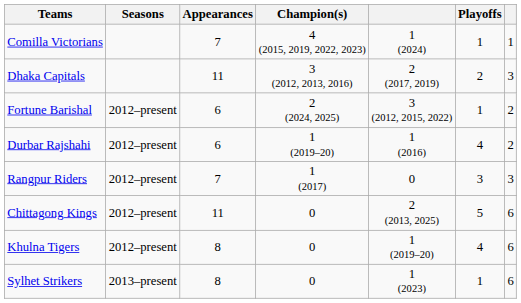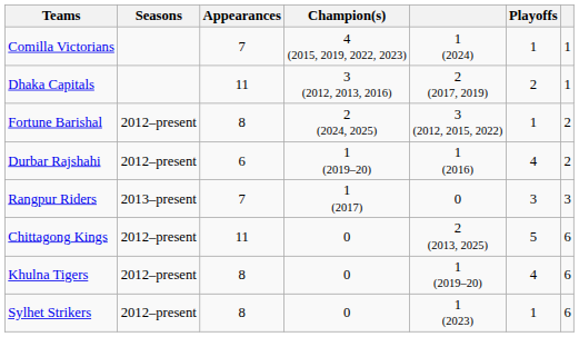Dhaka Capitals | column 7: 3 -> 1
Fortune Barishal | Appearances: 6 -> 8
Rangpur Riders | Seasons: 2012–present -> 2013–present
Sylhet Strikers | Seasons: 2013–present -> 2012–present
